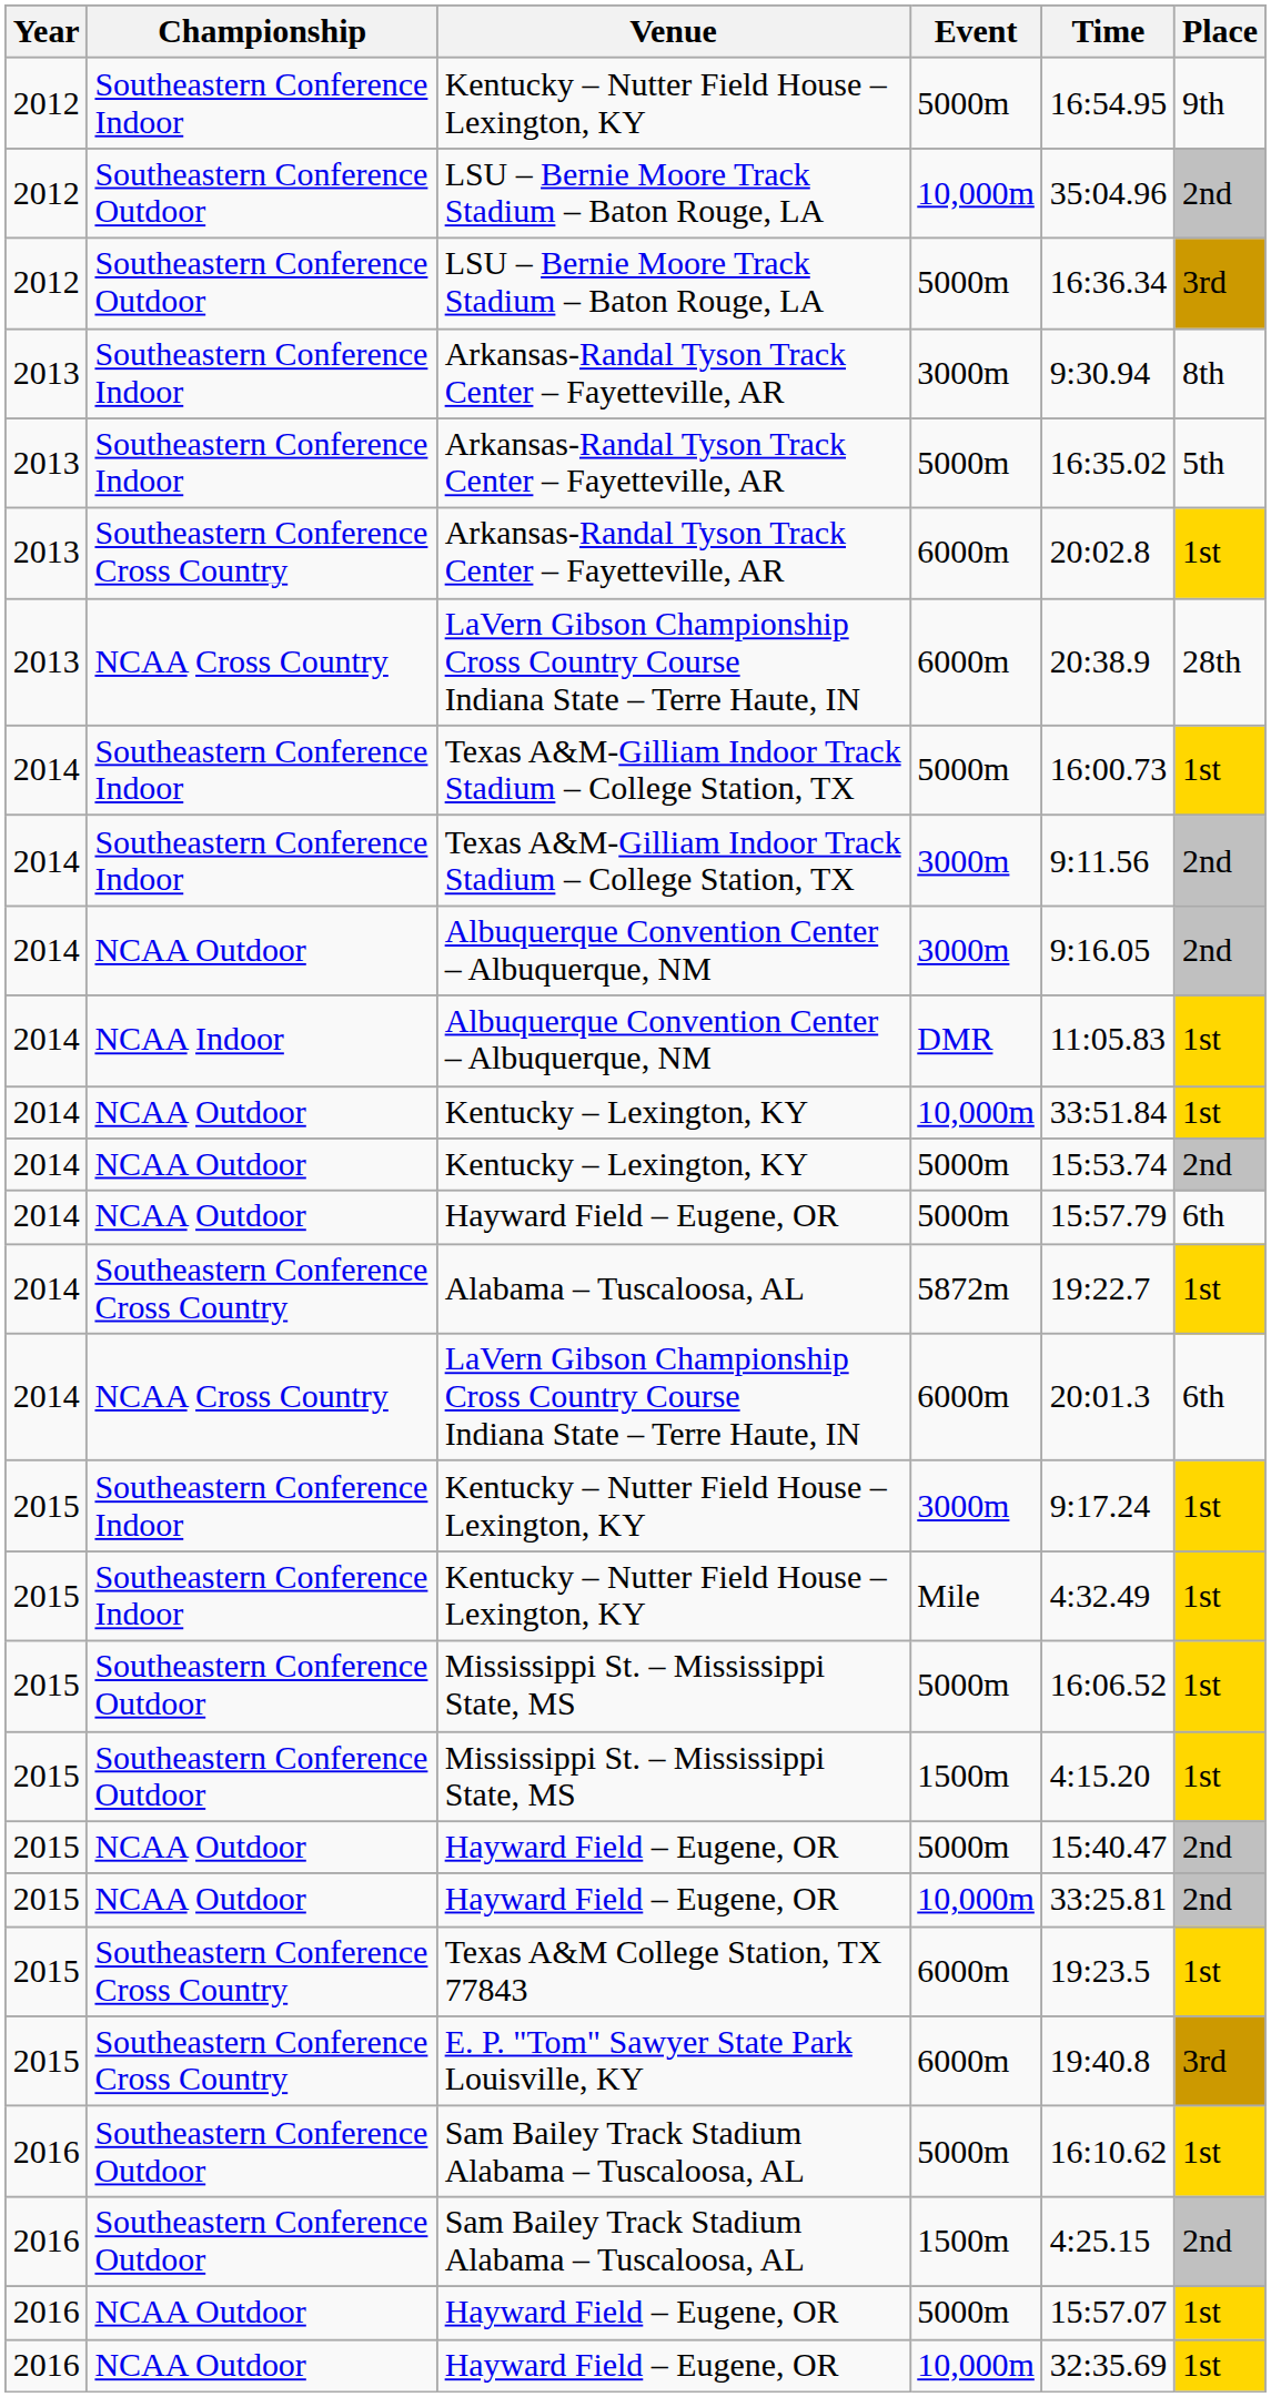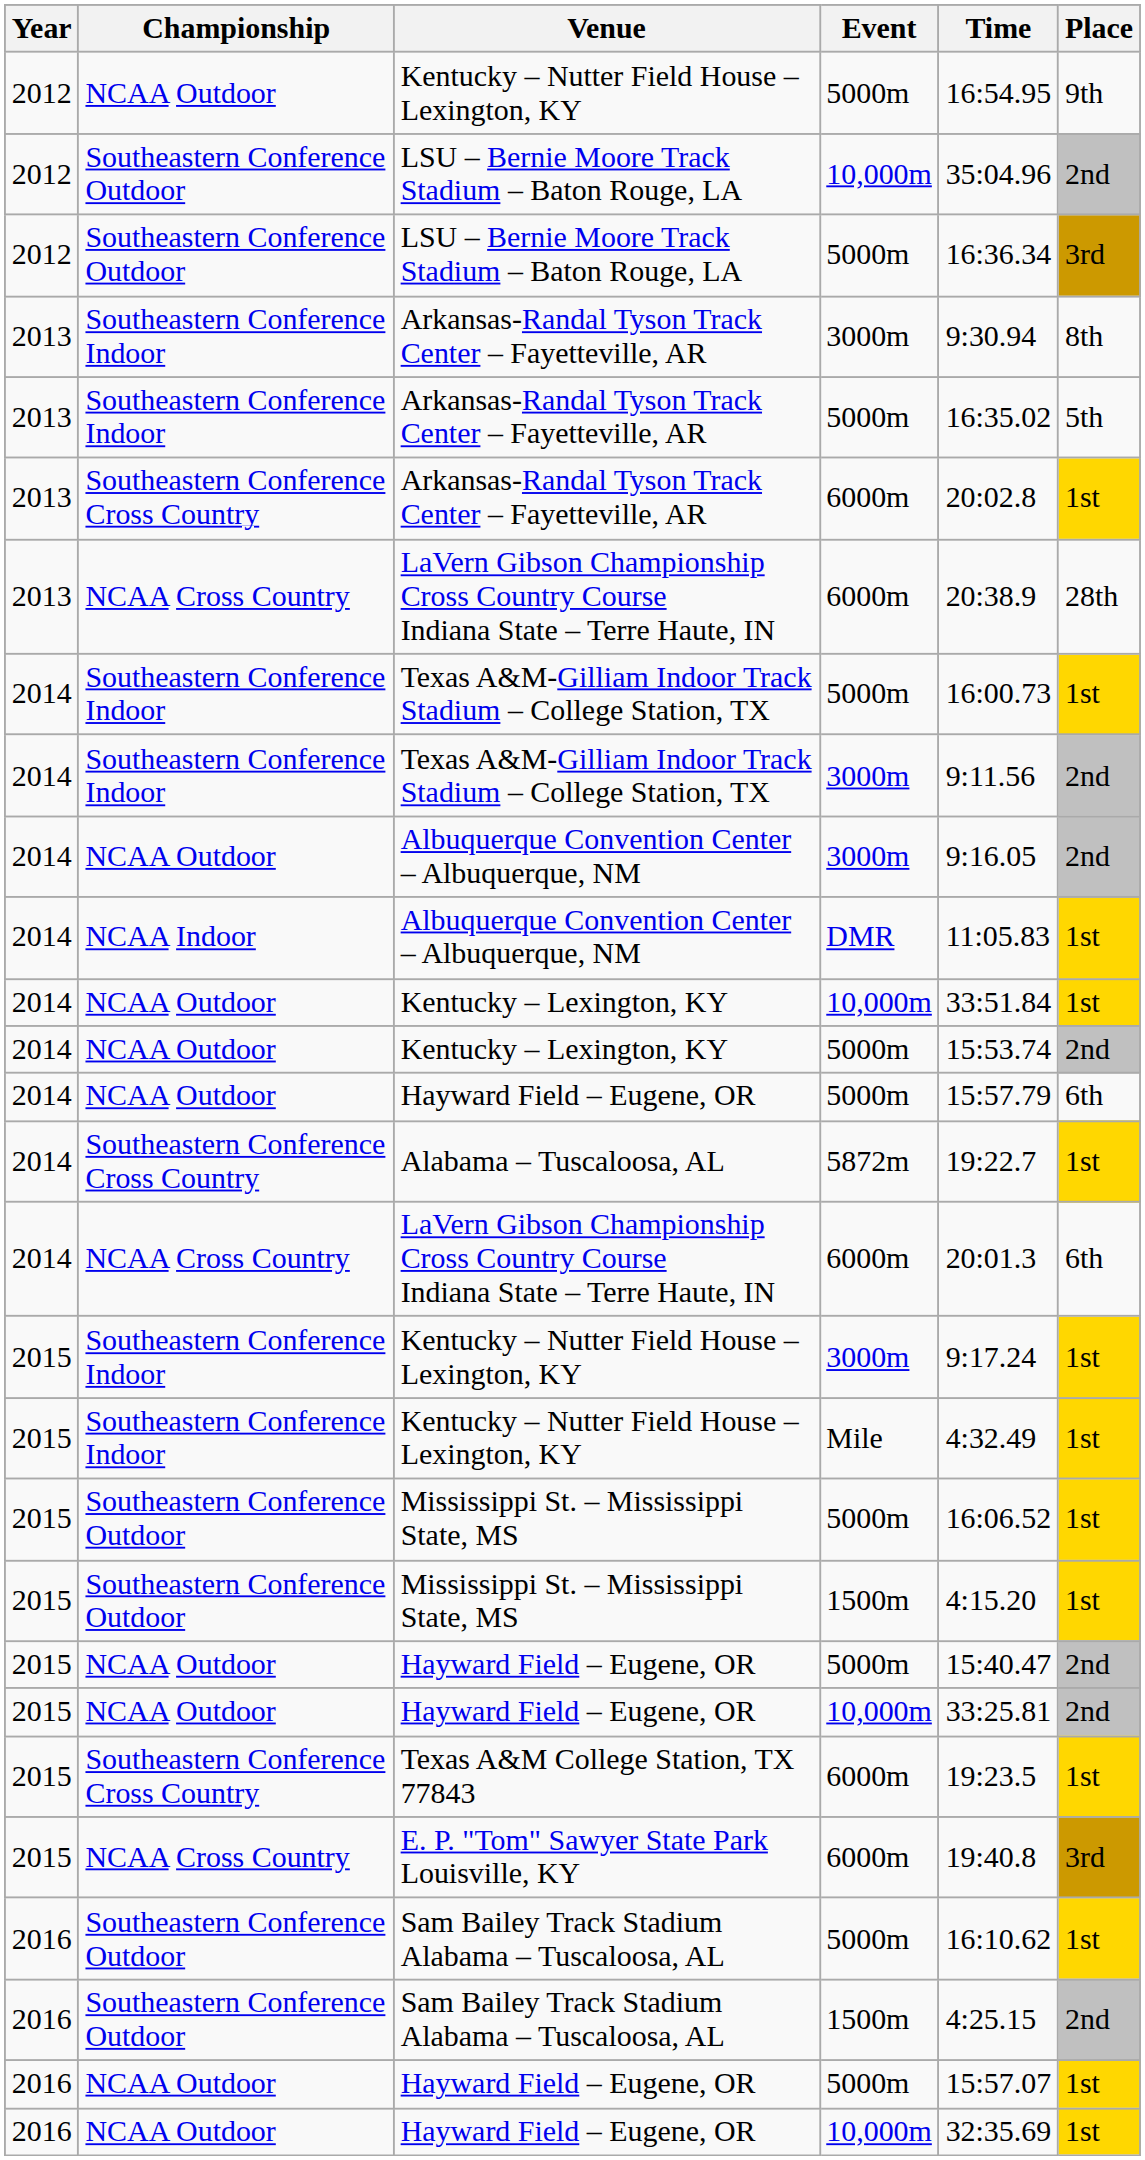Kentucky – Nutter Field House – Lexington, KY / 5000m | Championship: Southeastern Conference Indoor -> NCAA Outdoor
E. P. "Tom" Sawyer State Park Louisville, KY | Championship: Southeastern Conference Cross Country -> NCAA Cross Country
